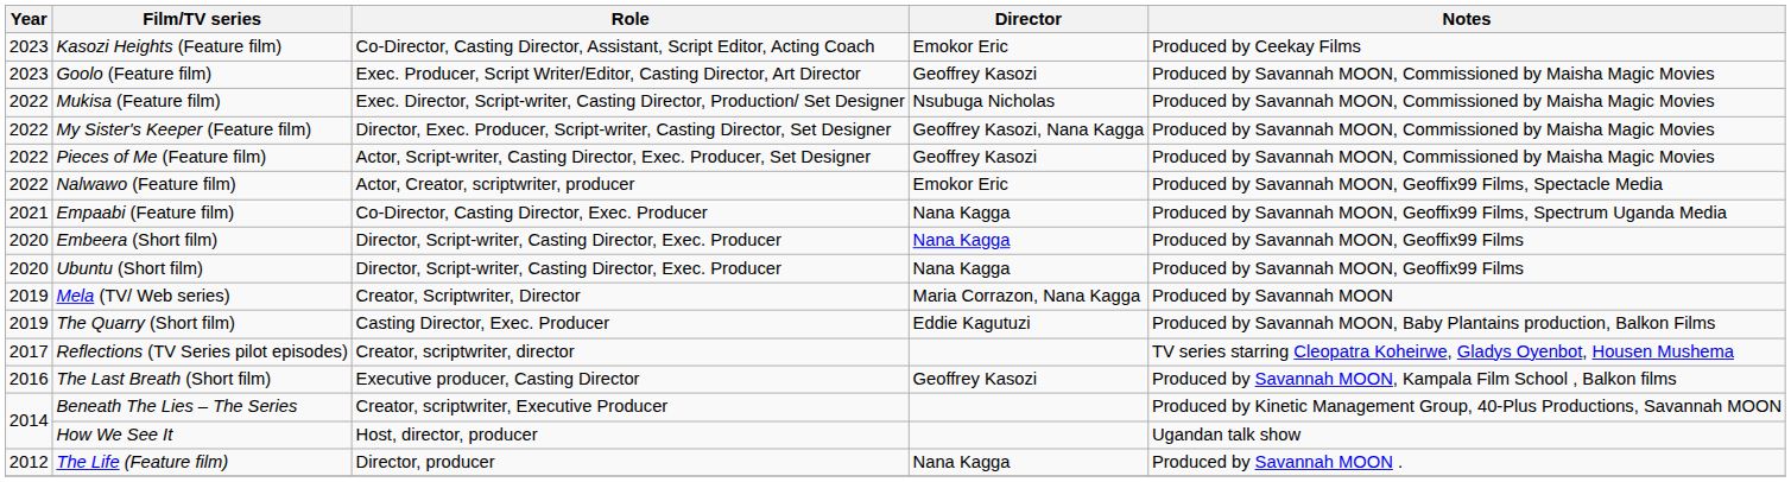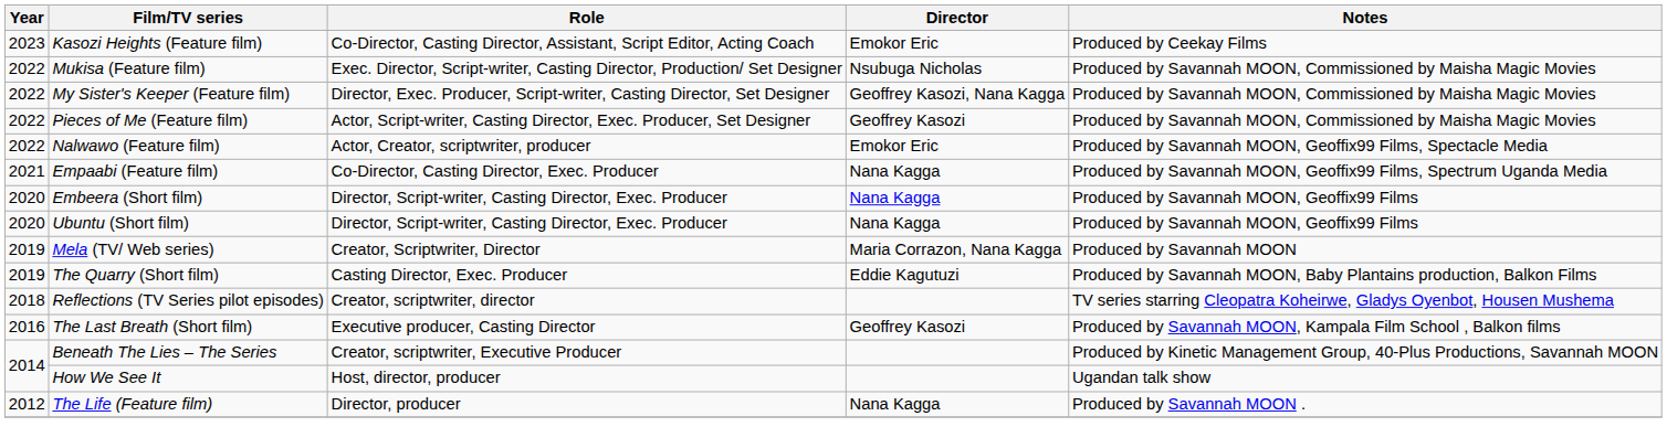- row: 2023 | Goolo (Feature film) | Exec. Producer, Script Writer/Editor, Casting Director, Art Director | Geoffrey Kasozi | Produced by Savannah MOON, Commissioned by Maisha Magic Movies
Reflections (TV Series pilot episodes) | Year: 2017 -> 2018
